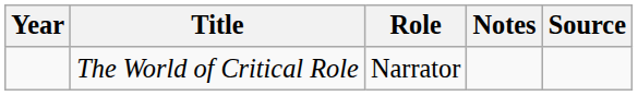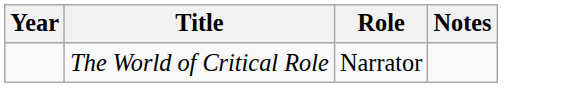- column: Source
